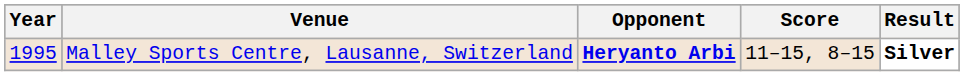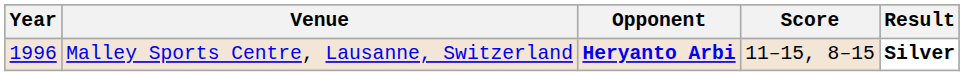Malley Sports Centre, Lausanne, Switzerland | Year: 1995 -> 1996
